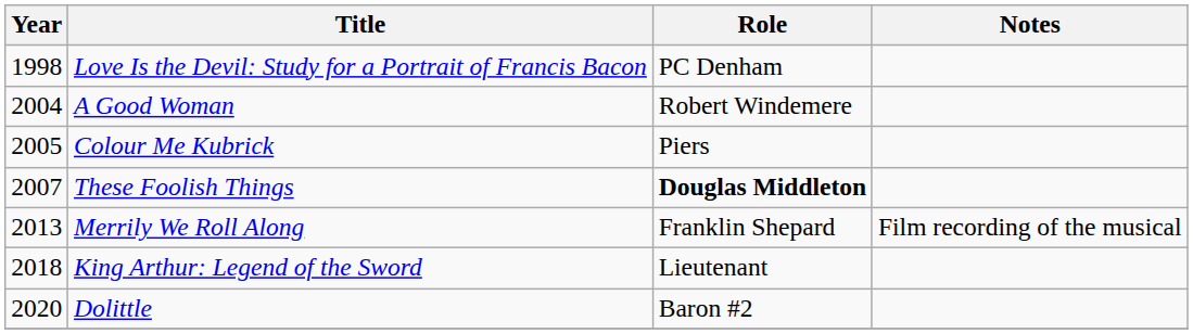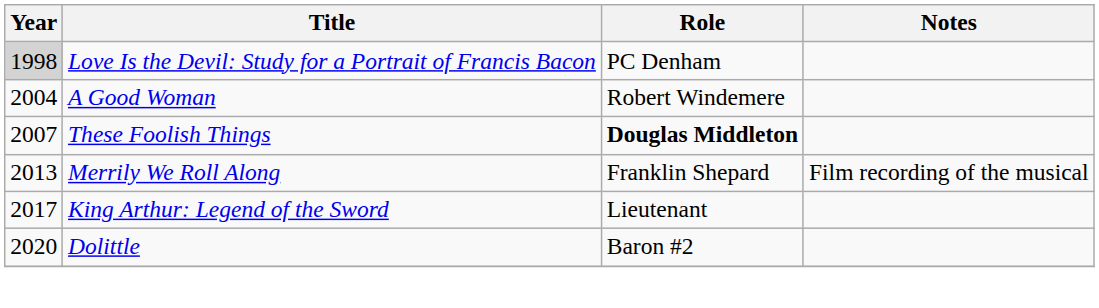Love Is the Devil: Study for a Portrait of Francis Bacon | Year: no background -> lightgrey background
- row: 2005 | Colour Me Kubrick | Piers
King Arthur: Legend of the Sword | Year: 2018 -> 2017
